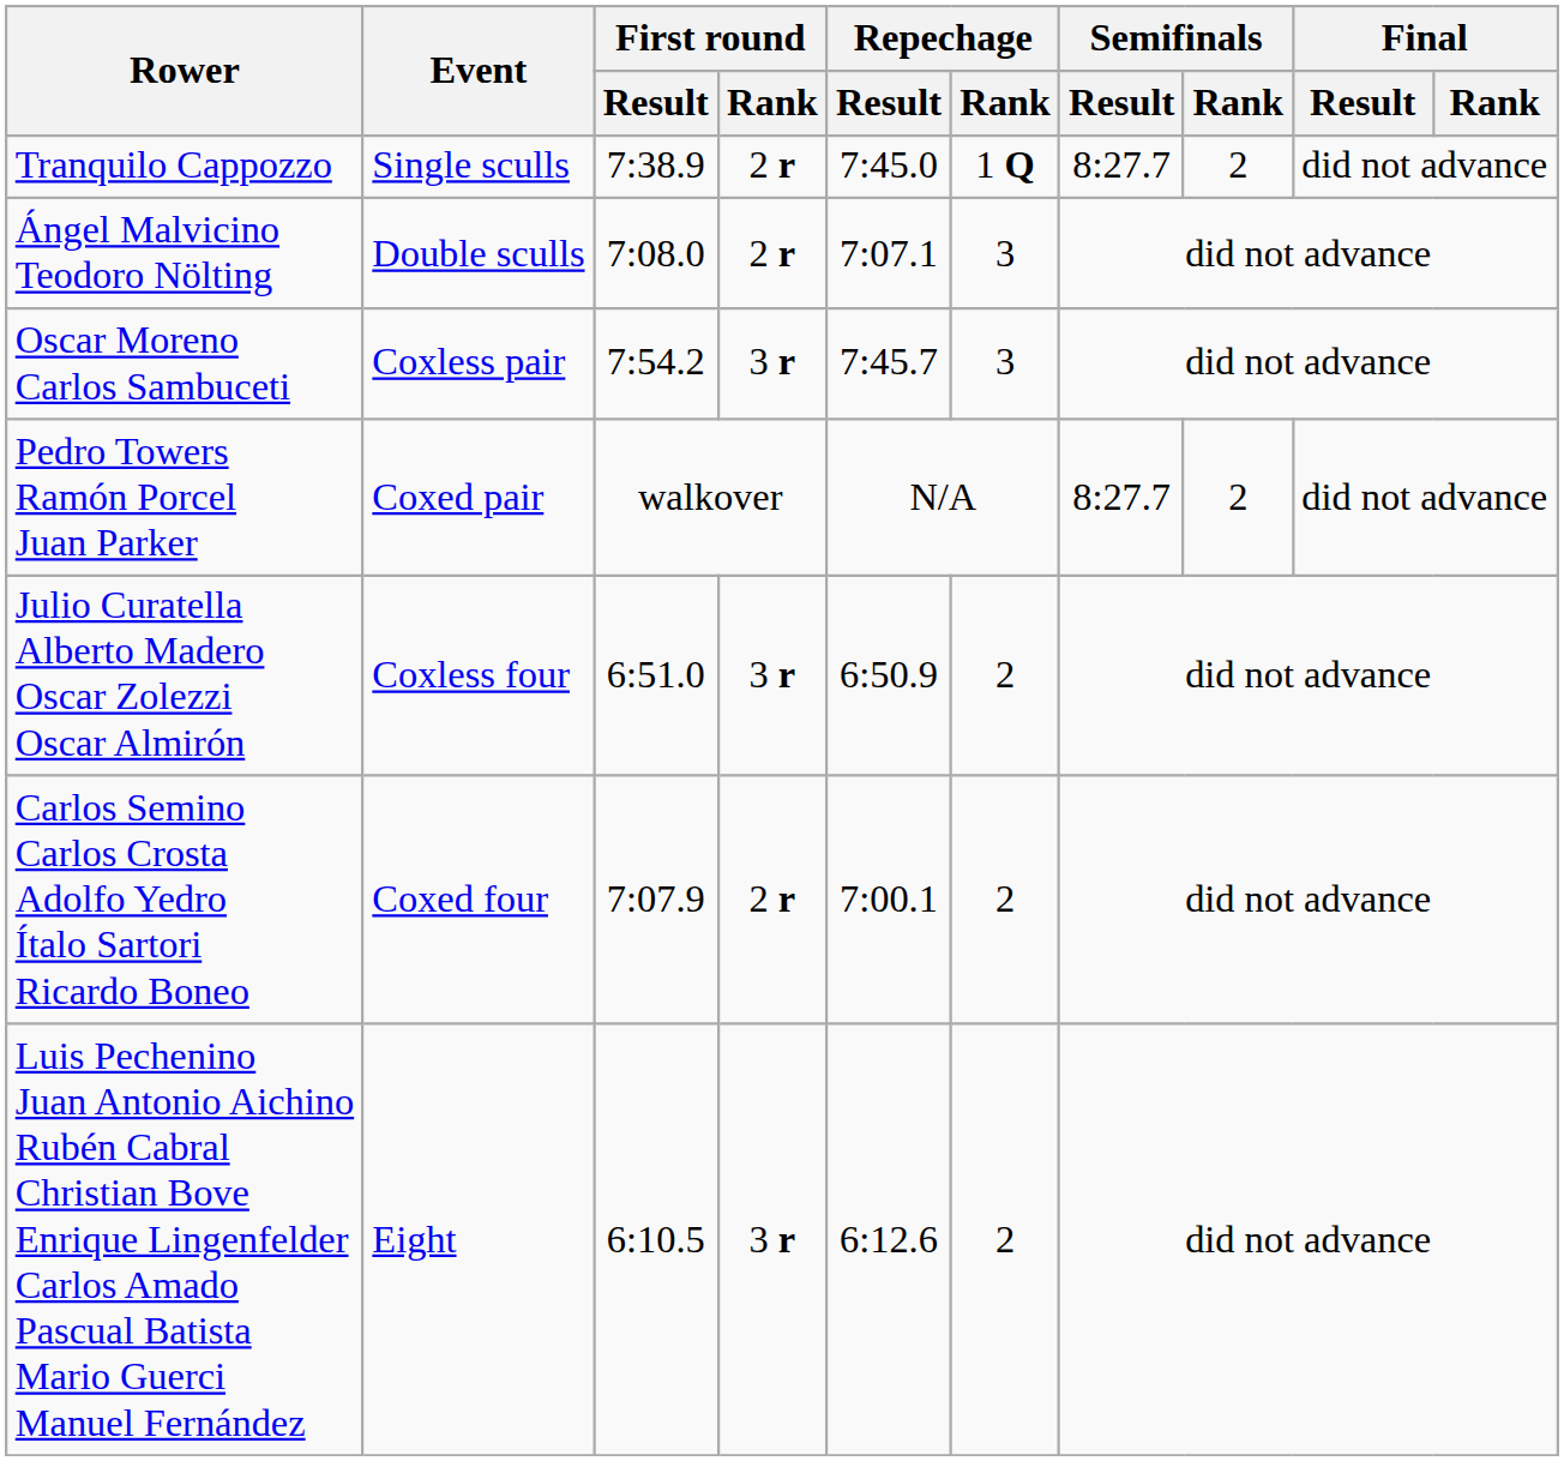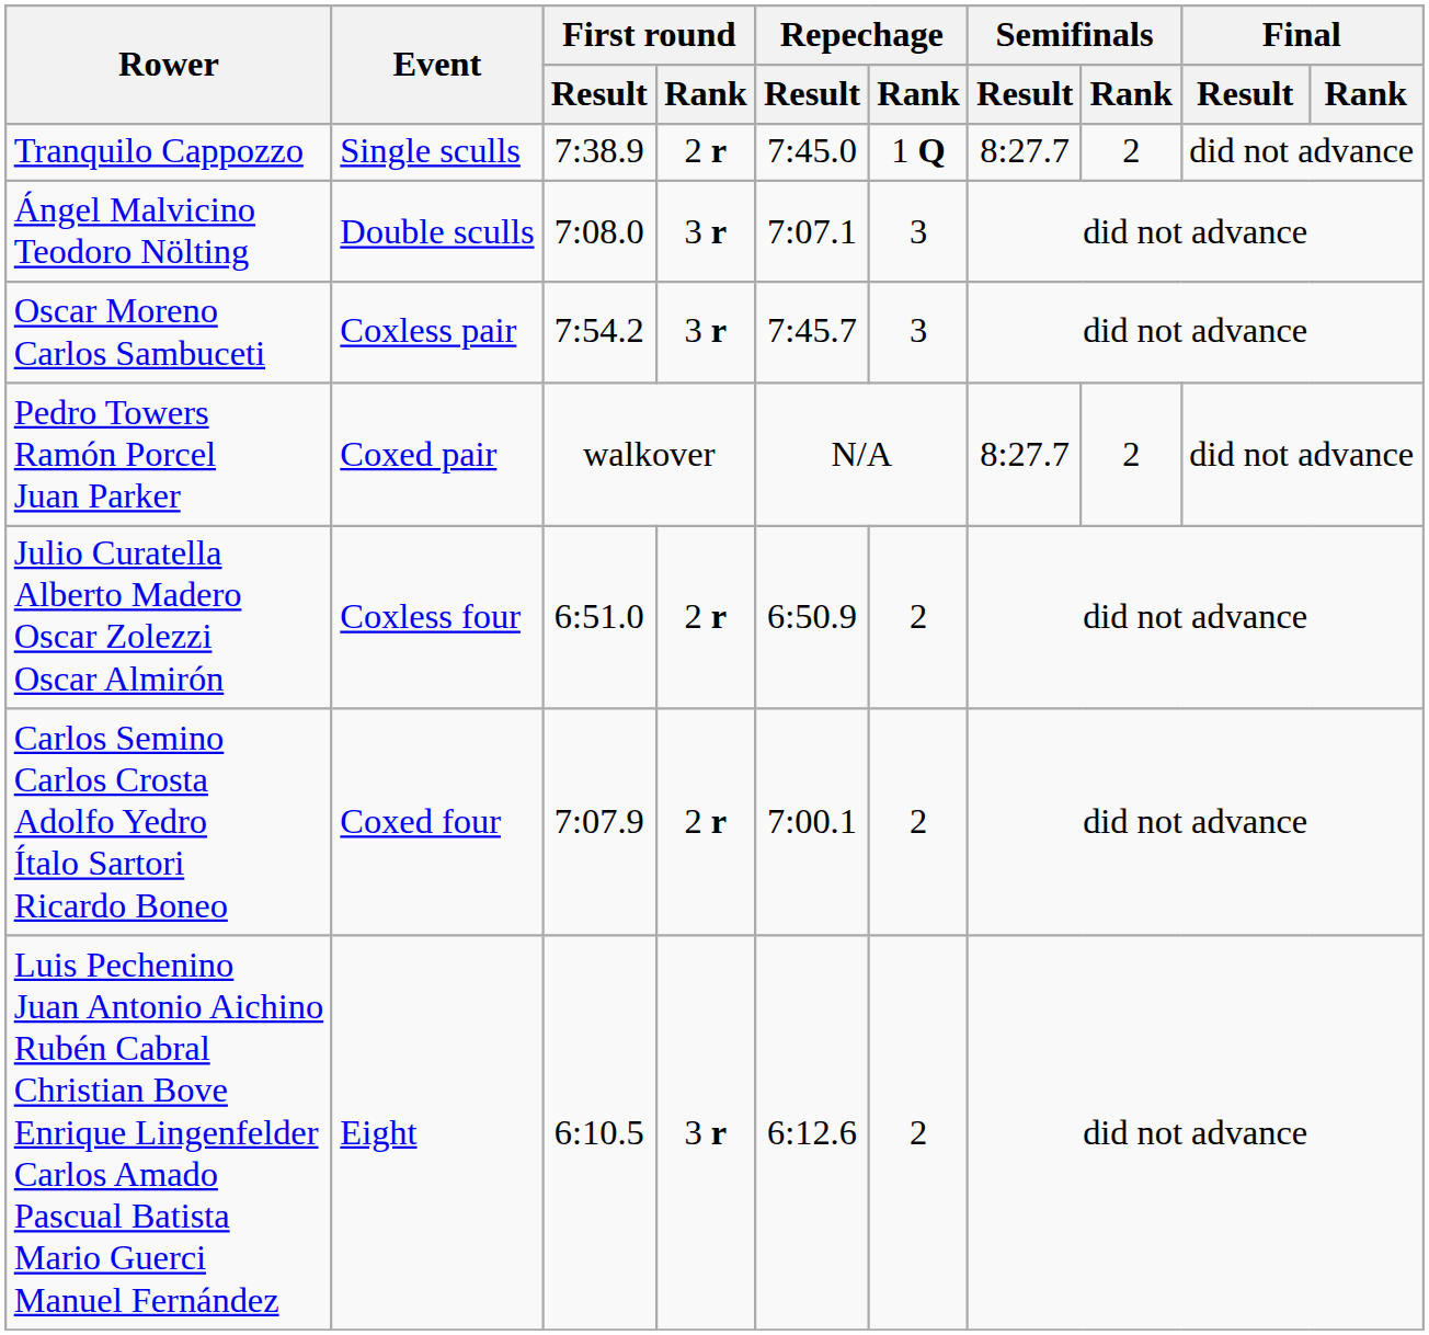Ángel Malvicino Teodoro Nölting | First round / Rank: 2 r -> 3 r
Julio Curatella Alberto Madero Oscar Zolezzi Oscar Almirón | First round / Rank: 3 r -> 2 r
